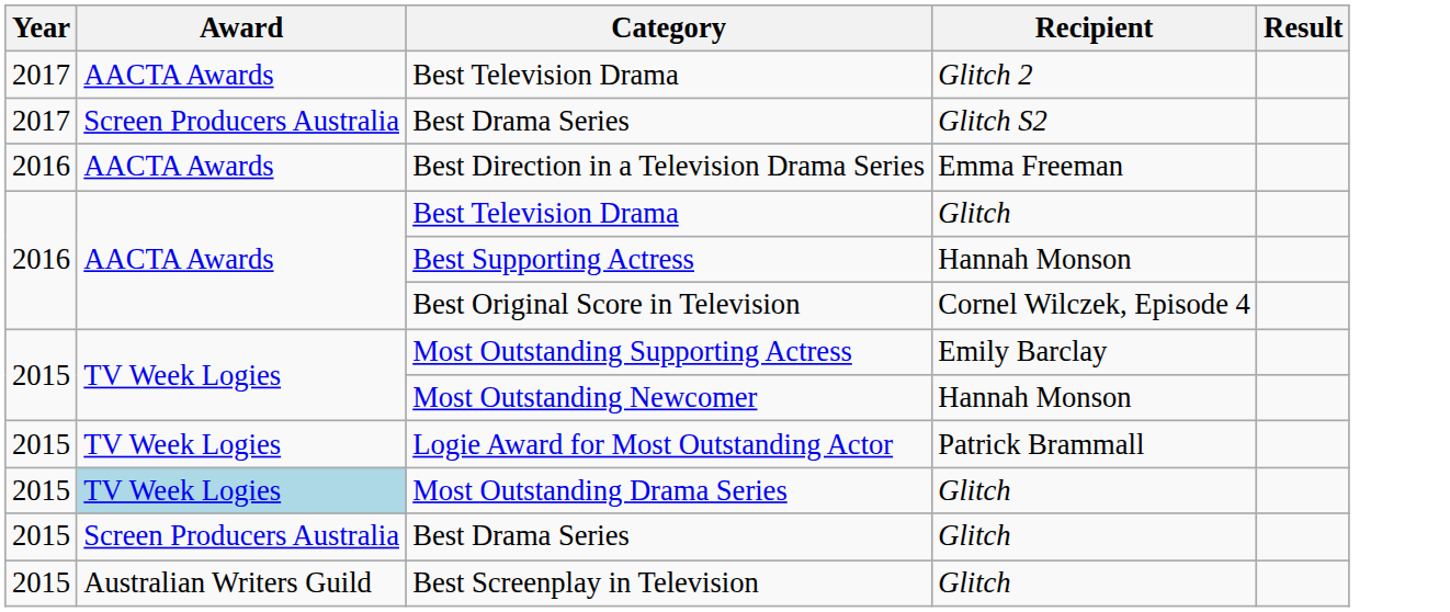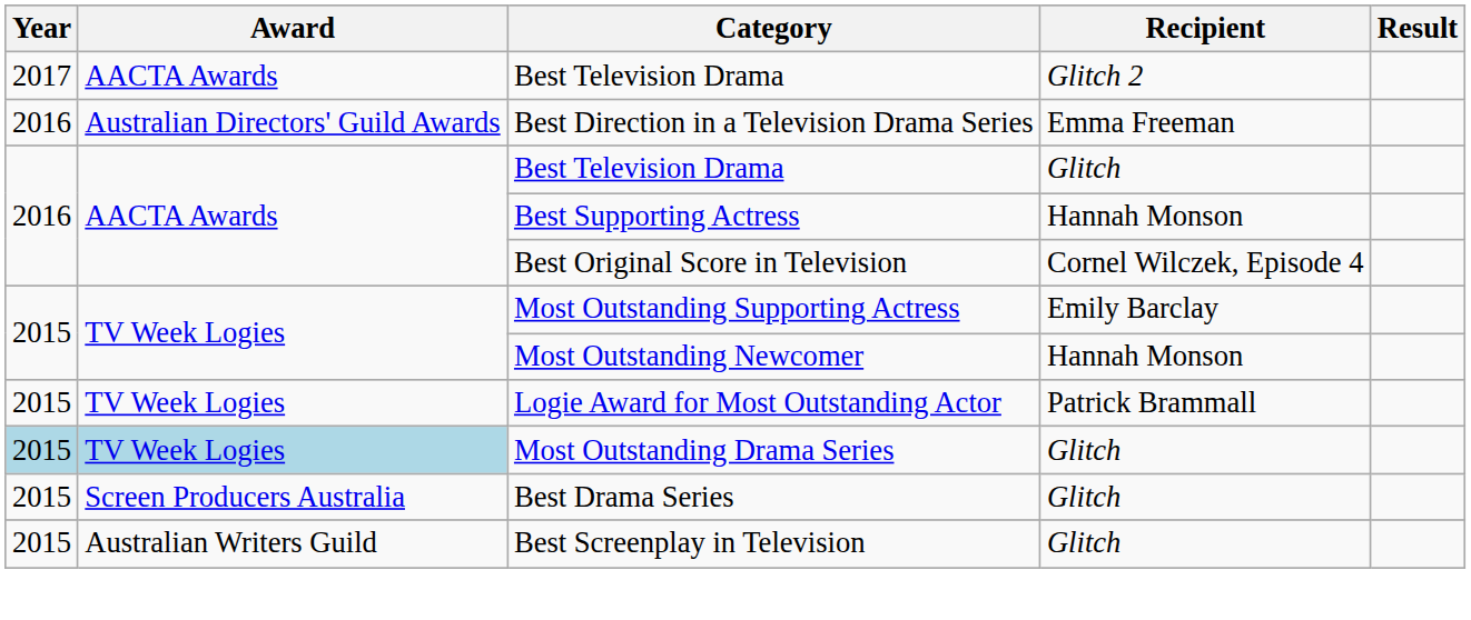- row: 2017 | Screen Producers Australia | Best Drama Series | Glitch S2
Best Direction in a Television Drama Series | Award: AACTA Awards -> Australian Directors' Guild Awards
Most Outstanding Drama Series | Year: no background -> lightblue background
